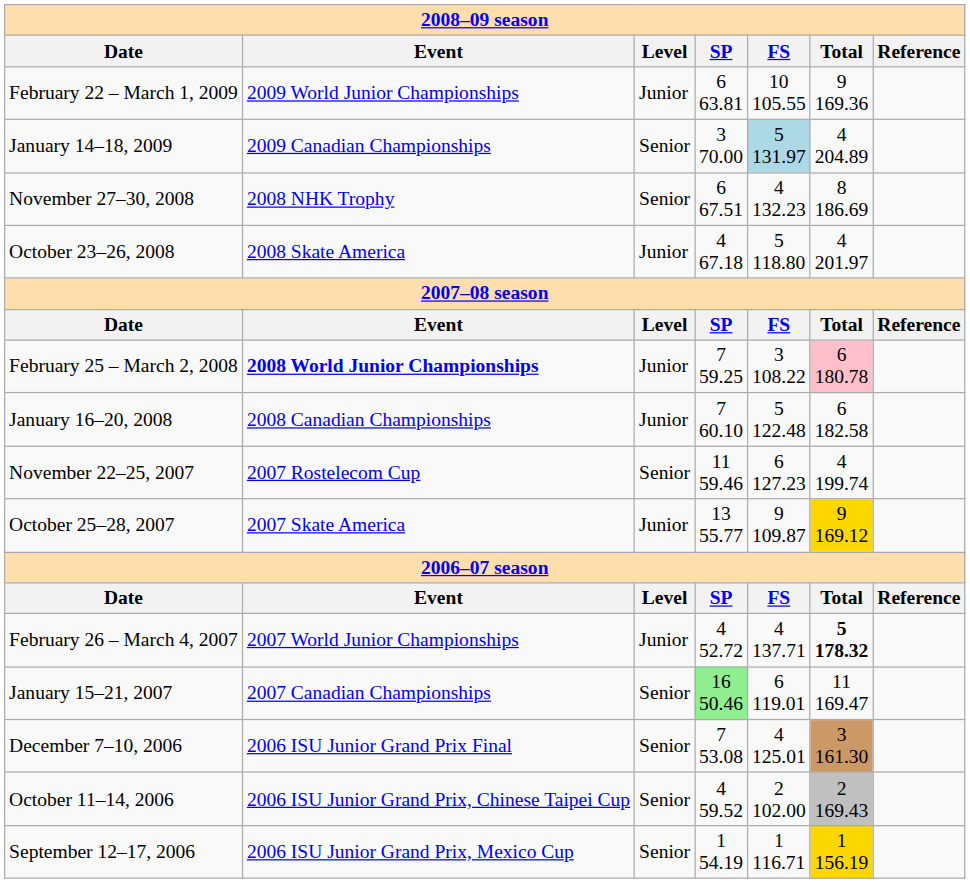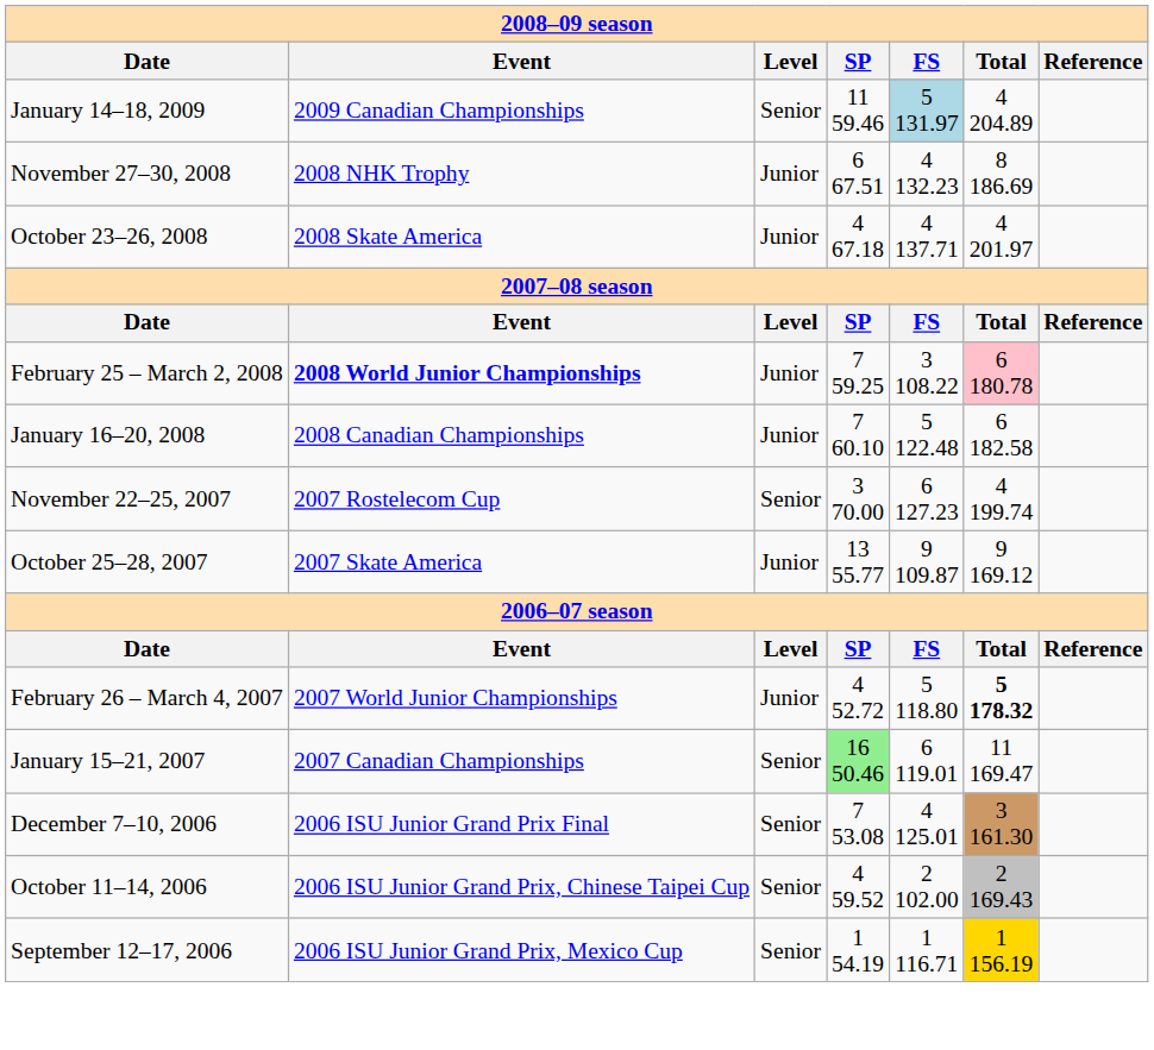- row: February 22 – March 1, 2009 | 2009 World Junior Championships | Junior | 6 63.81 | 10 105.55 | 9 169.36
January 14–18, 2009 | column 4: 3 70.00 -> 11 59.46
November 27–30, 2008 | column 3: Senior -> Junior
October 23–26, 2008 | column 5: 5 118.80 -> 4 137.71
November 22–25, 2007 | column 4: 11 59.46 -> 3 70.00
October 25–28, 2007 | column 6: gold background -> no background
February 26 – March 4, 2007 | column 5: 4 137.71 -> 5 118.80
